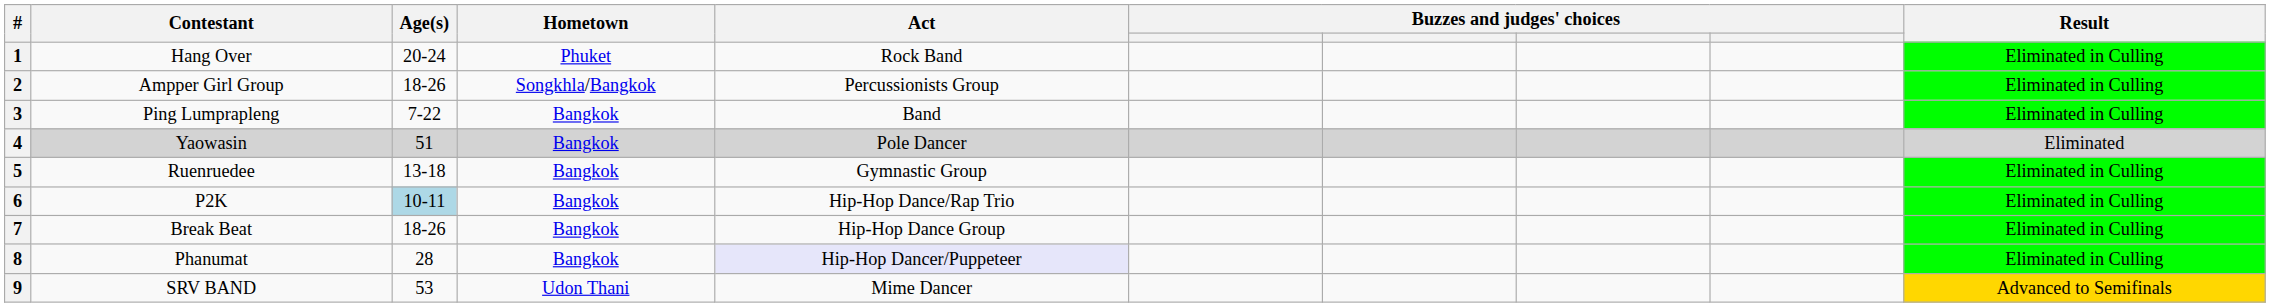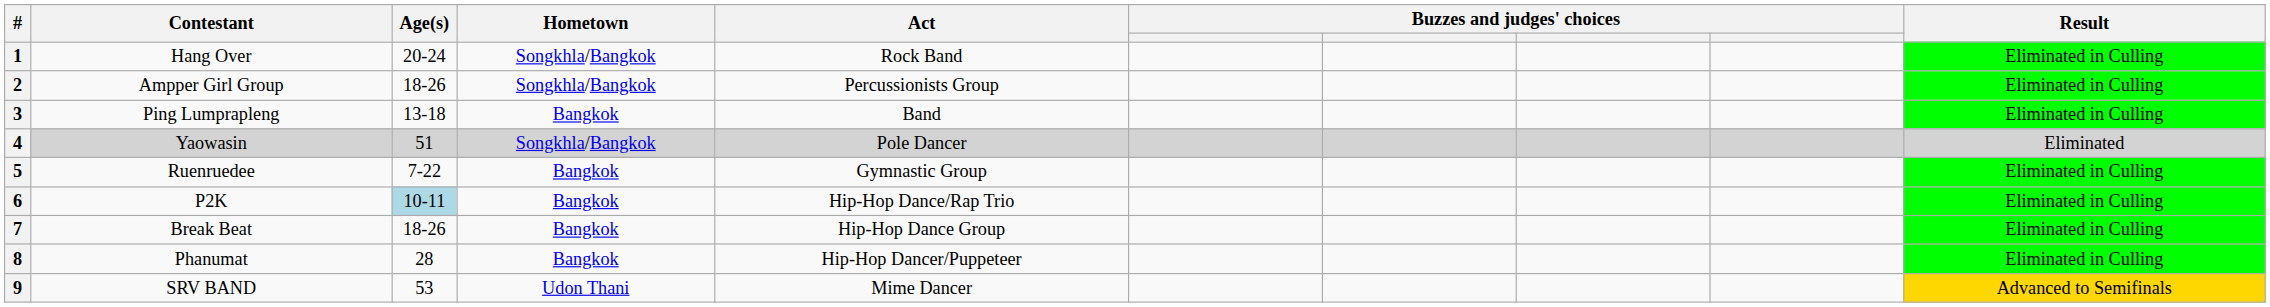1 | Hometown: Phuket -> Songkhla/Bangkok
3 | Age(s): 7-22 -> 13-18
4 | Hometown: Bangkok -> Songkhla/Bangkok
5 | Age(s): 13-18 -> 7-22
8 | Act: lavender background -> no background
